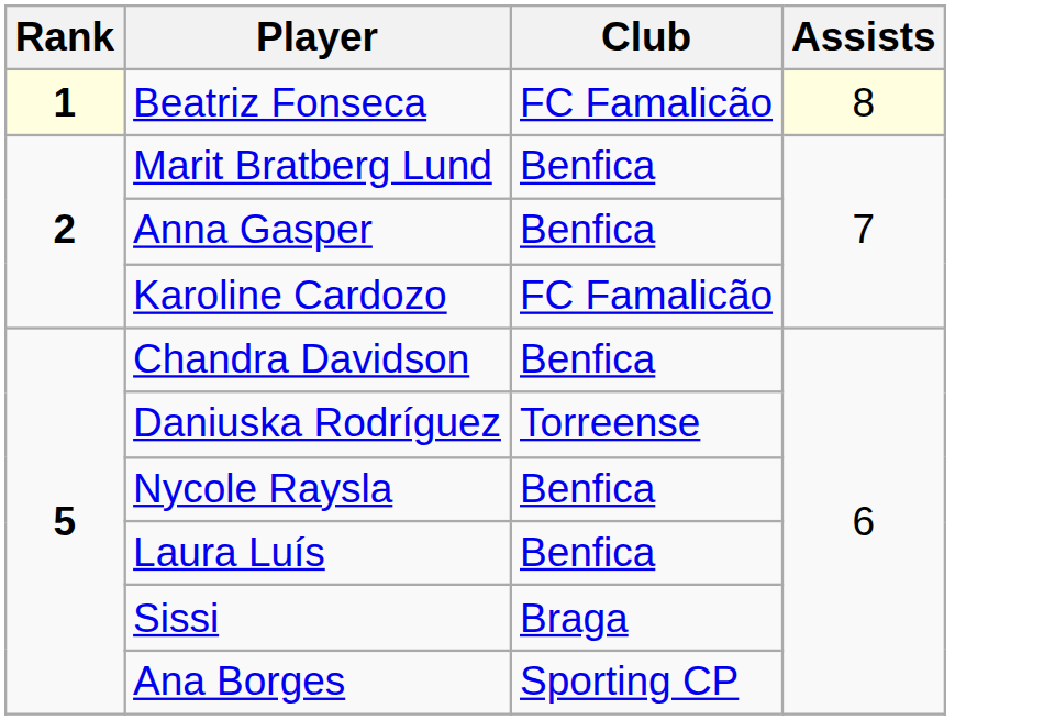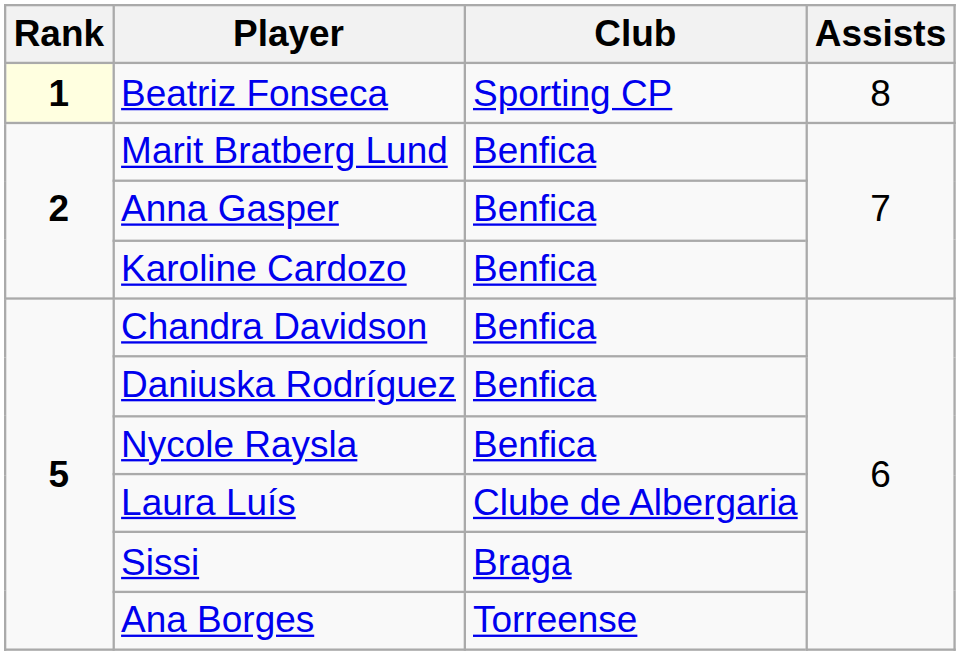Beatriz Fonseca | Club: FC Famalicão -> Sporting CP
Beatriz Fonseca | Assists: lightyellow background -> no background
Karoline Cardozo | Club: FC Famalicão -> Benfica
Daniuska Rodríguez | Club: Torreense -> Benfica
Laura Luís | Club: Benfica -> Clube de Albergaria
Ana Borges | Club: Sporting CP -> Torreense
